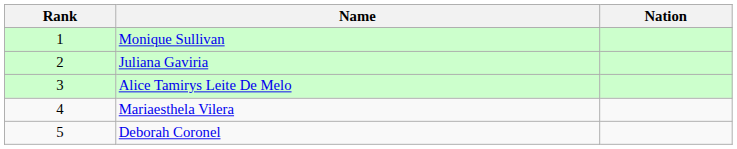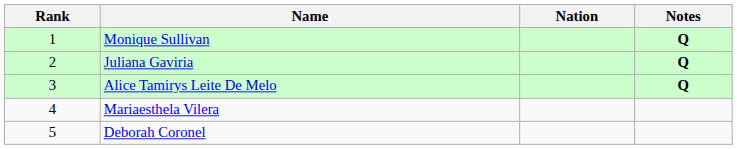+ column: Notes | Q | Q | Q
